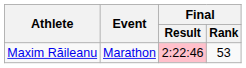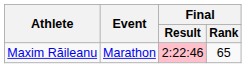Maxim Răileanu | Final / Rank: 53 -> 65
